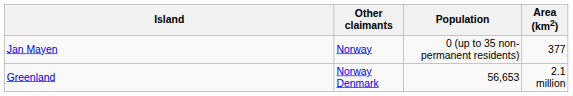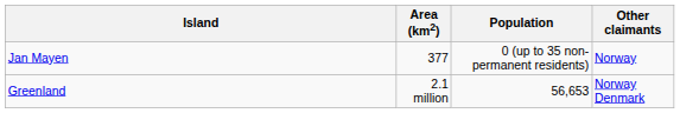columns swapped: Area (km2) <-> Other claimants
